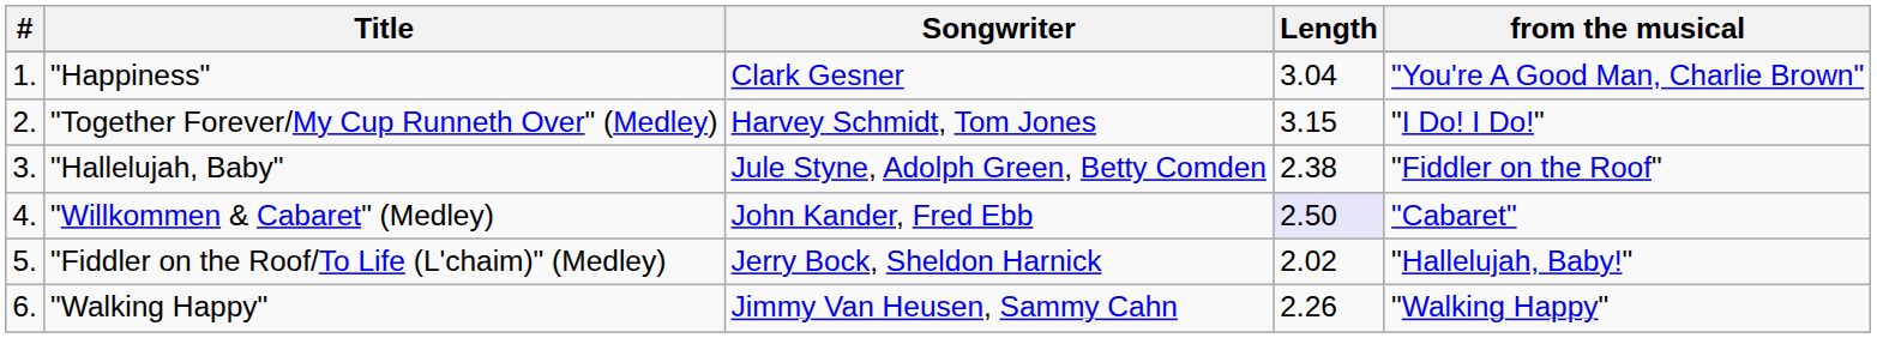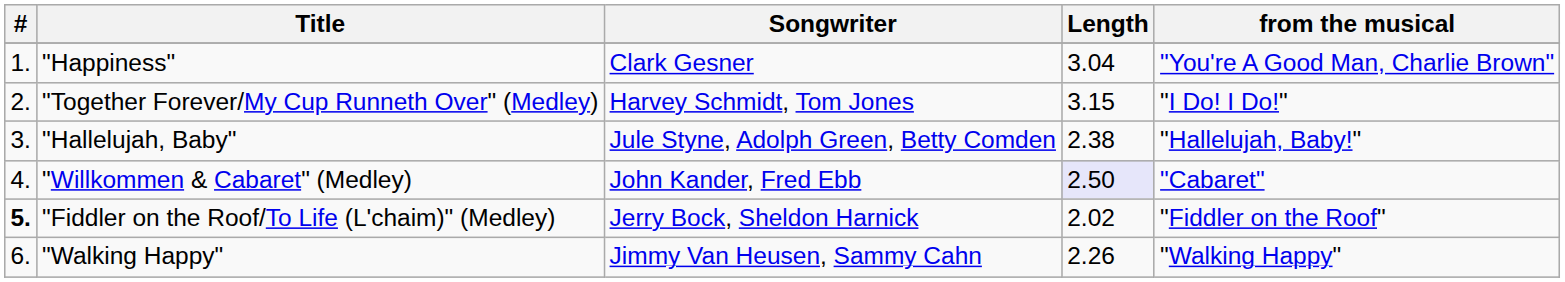"Hallelujah, Baby" | from the musical: "Fiddler on the Roof" -> "Hallelujah, Baby!"
"Fiddler on the Roof/To Life (L'chaim)" (Medley) | #: normal -> bold
"Fiddler on the Roof/To Life (L'chaim)" (Medley) | from the musical: "Hallelujah, Baby!" -> "Fiddler on the Roof"
